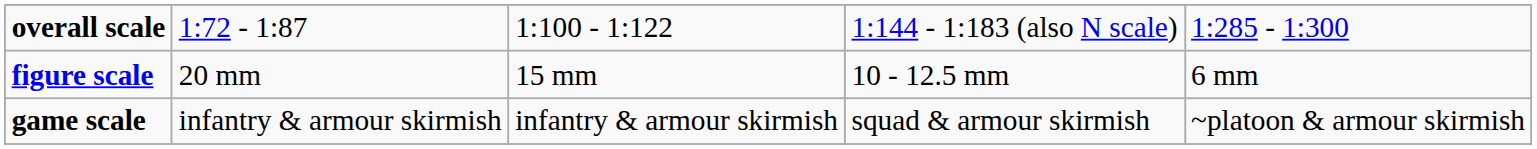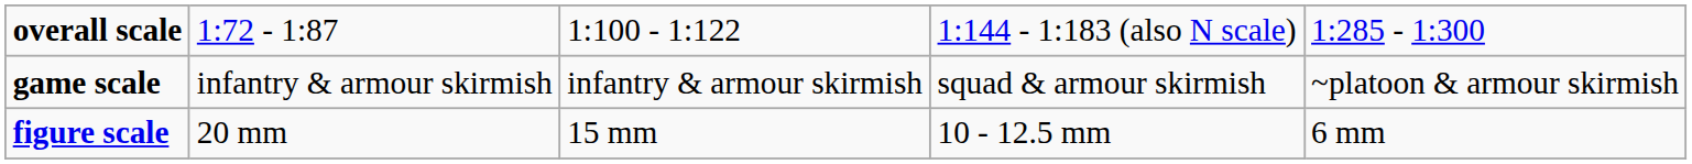rows swapped: figure scale <-> game scale
